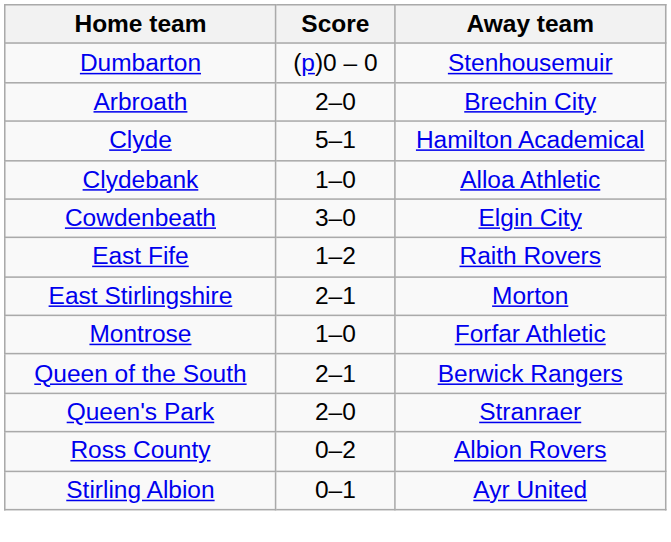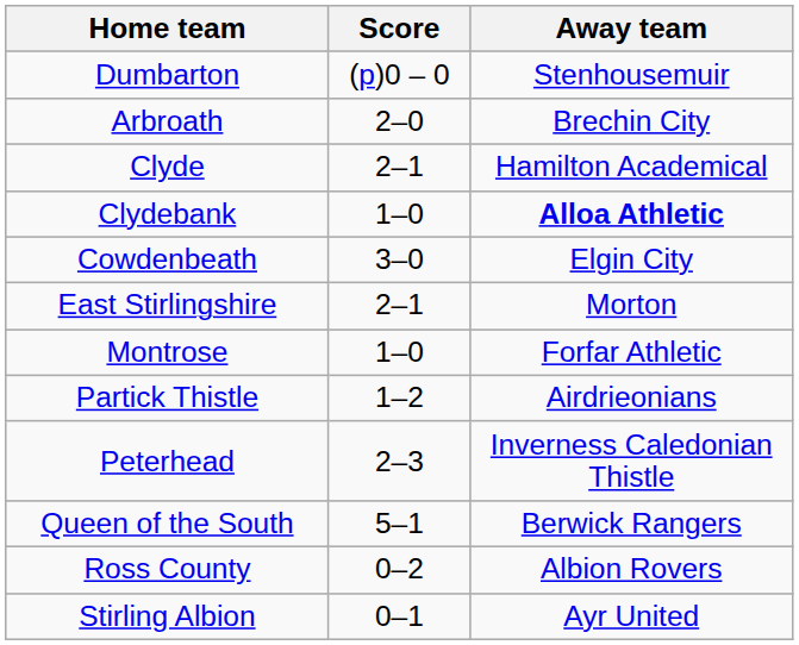Clyde | Score: 5–1 -> 2–1
Clydebank | Away team: normal -> bold
- row: East Fife | 1–2 | Raith Rovers
+ row: Partick Thistle | 1–2 | Airdrieonians
+ row: Peterhead | 2–3 | Inverness Caledonian Thistle
Queen of the South | Score: 2–1 -> 5–1
- row: Queen's Park | 2–0 | Stranraer
